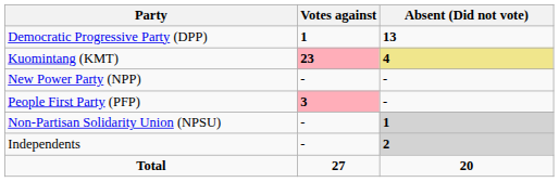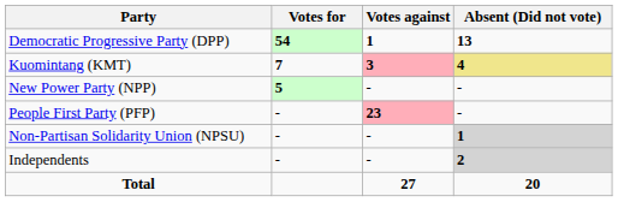+ column: Votes for | 54 | 7 | 5 | - | - | -
Kuomintang (KMT) | Votes against: 23 -> 3
People First Party (PFP) | Votes against: 3 -> 23
